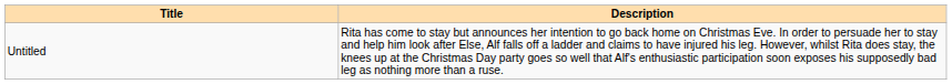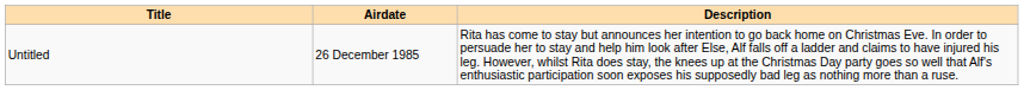+ column: Airdate | 26 December 1985
